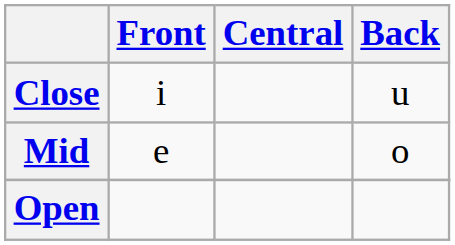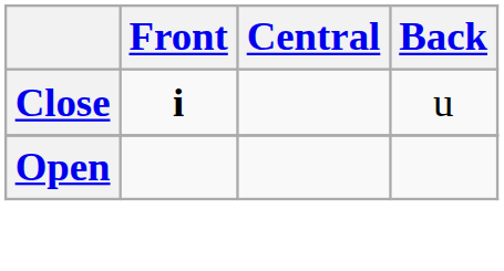Close | Front: normal -> bold
- row: Mid | e | o
